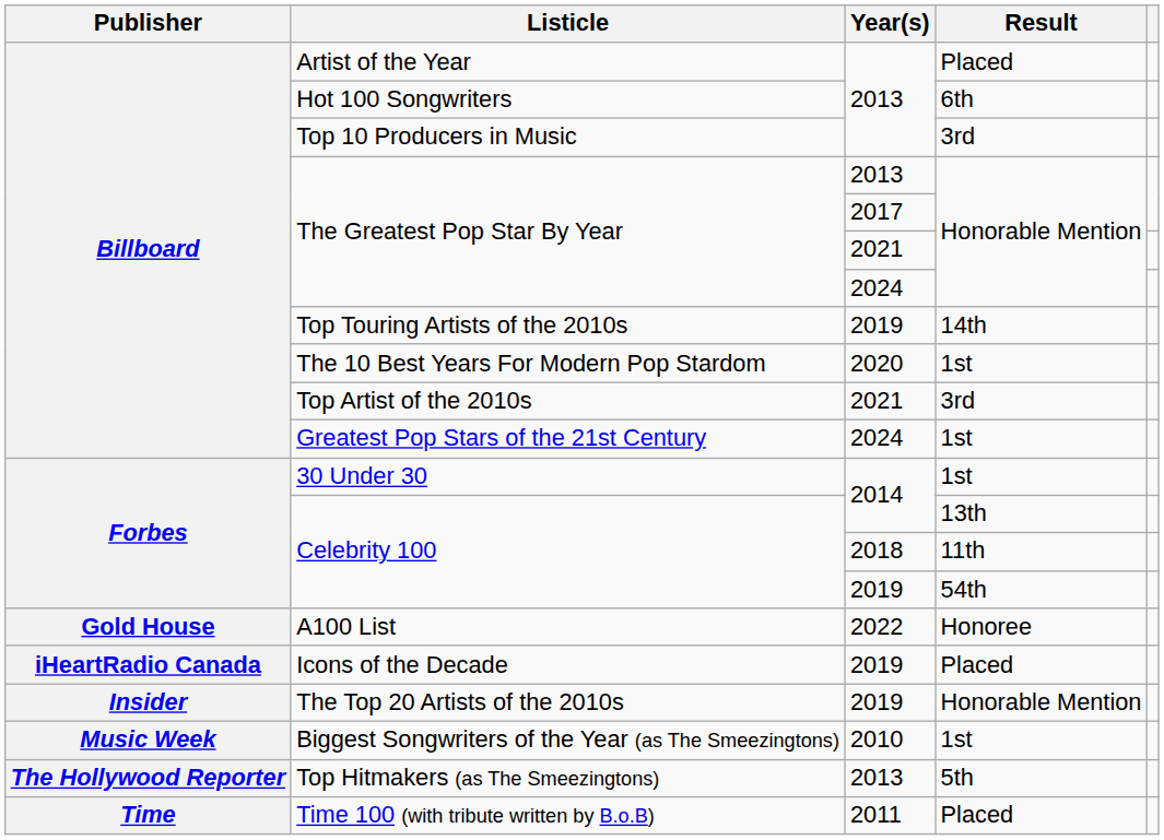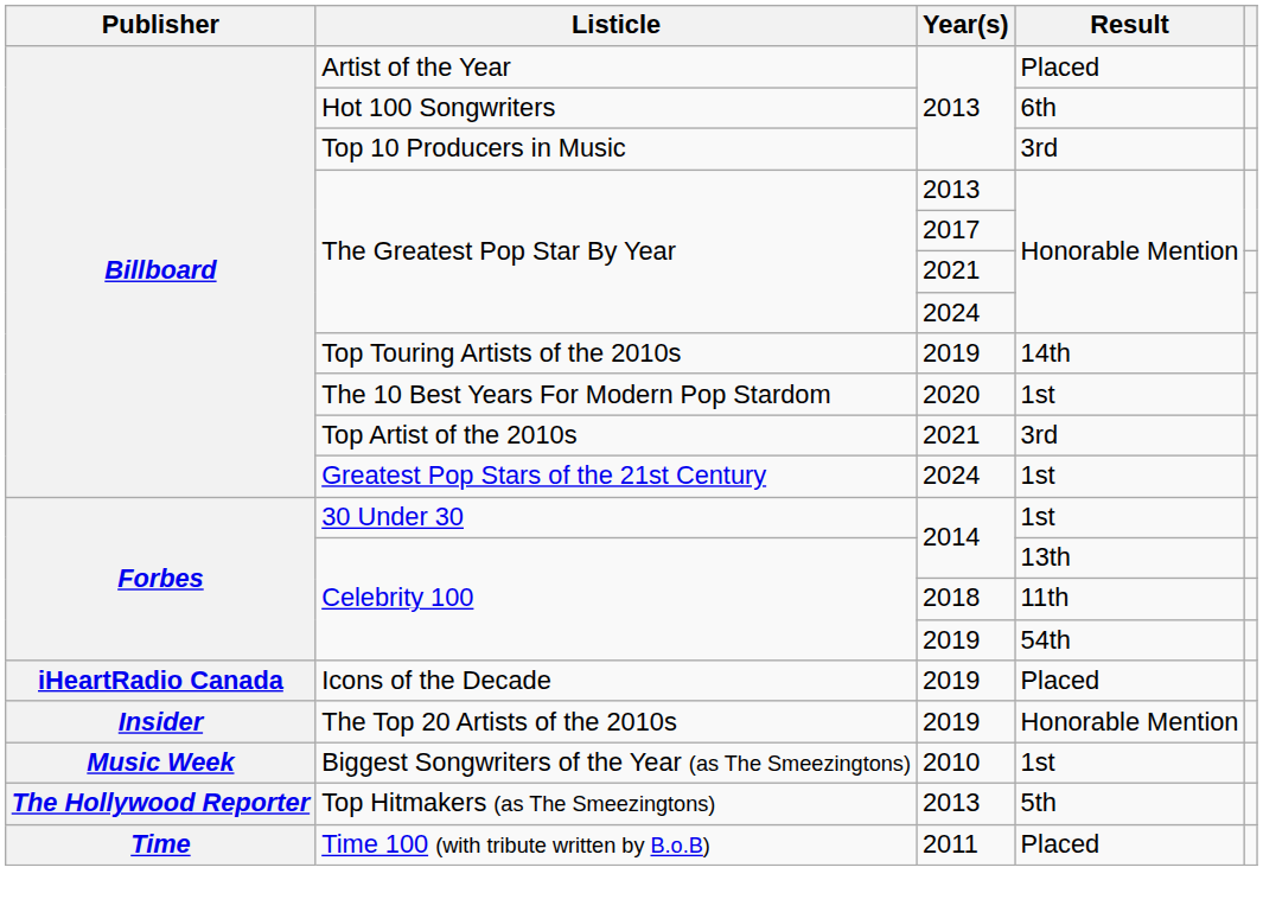- row: Gold House | A100 List | 2022 | Honoree
